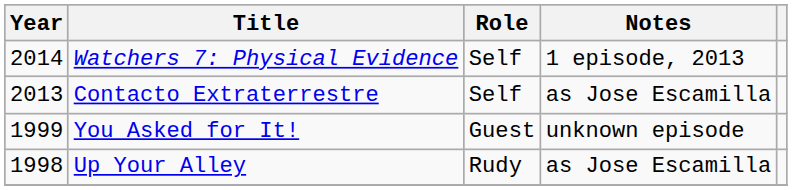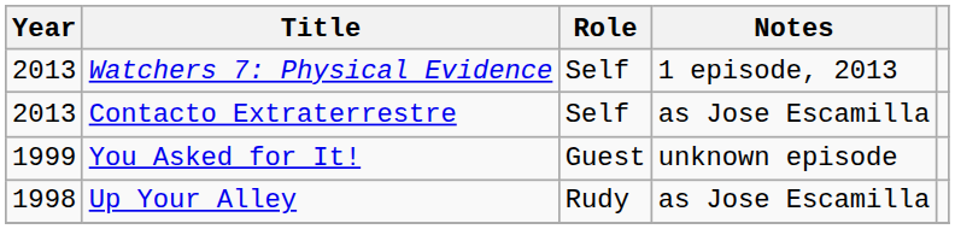Watchers 7: Physical Evidence | Year: 2014 -> 2013
